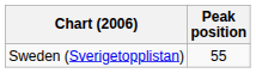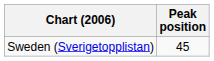Sweden (Sverigetopplistan) | Peak position: 55 -> 45
